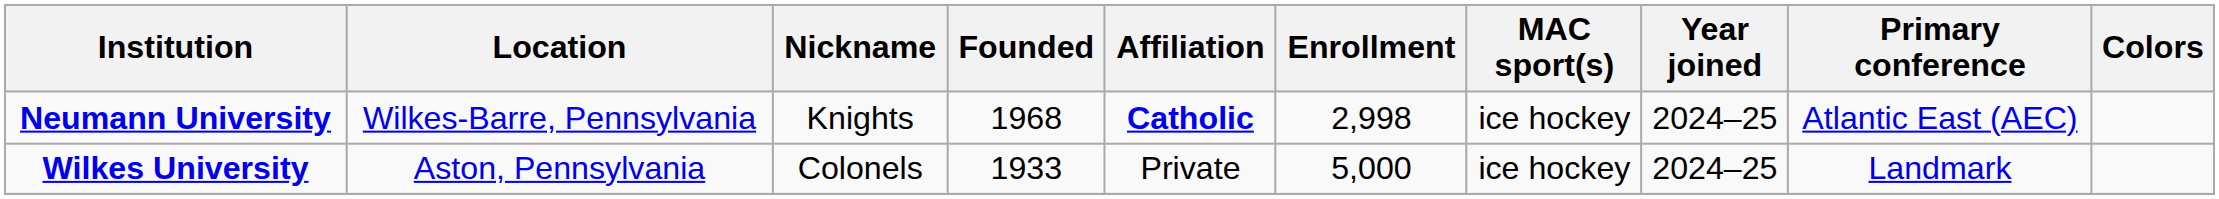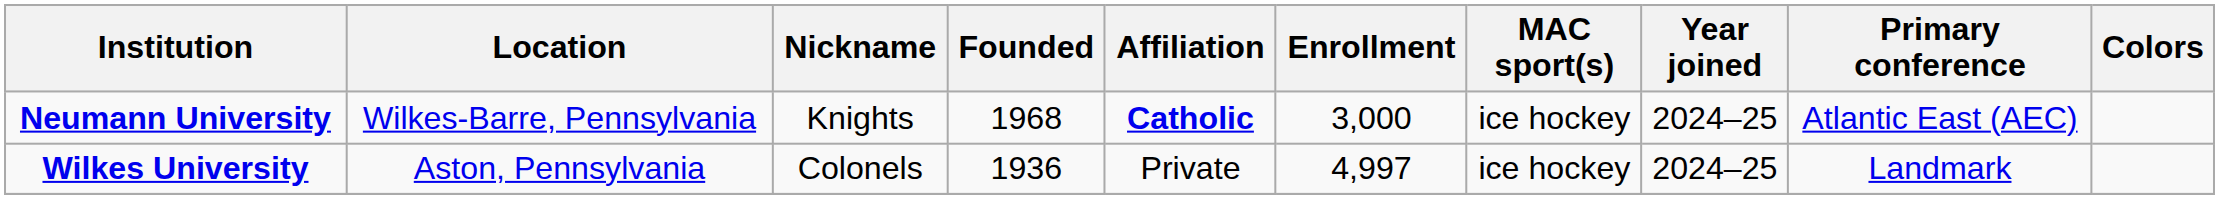Neumann University | Enrollment: 2,998 -> 3,000
Wilkes University | Founded: 1933 -> 1936
Wilkes University | Enrollment: 5,000 -> 4,997
